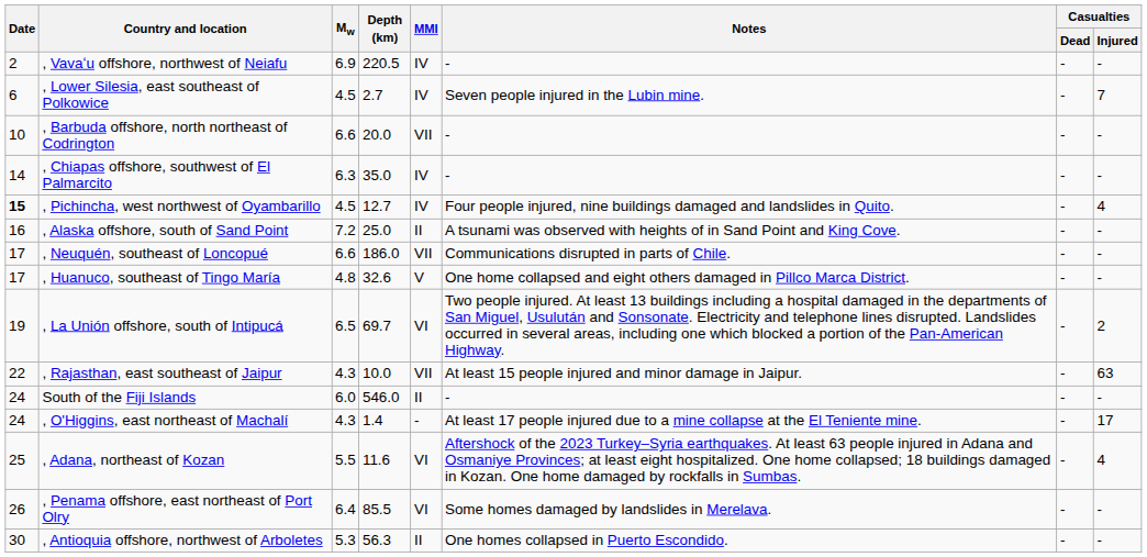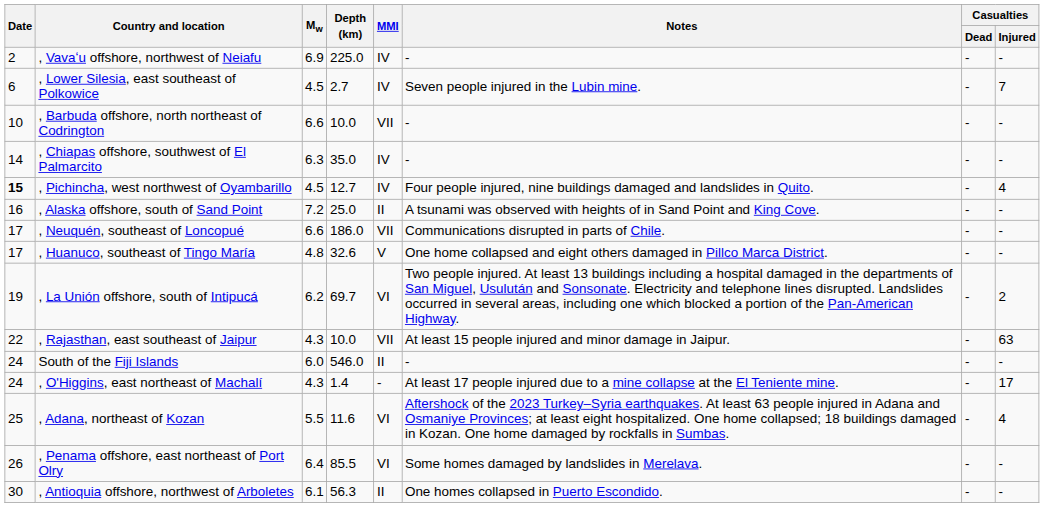, Vavaʻu offshore, northwest of Neiafu | Depth (km): 220.5 -> 225.0
, Barbuda offshore, north northeast of Codrington | Depth (km): 20.0 -> 10.0
, La Unión offshore, south of Intipucá | Mw: 6.5 -> 6.2
, Antioquia offshore, northwest of Arboletes | Mw: 5.3 -> 6.1
